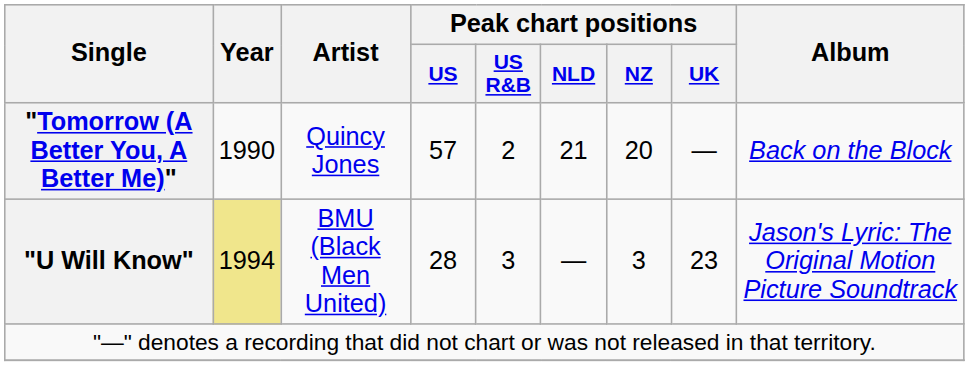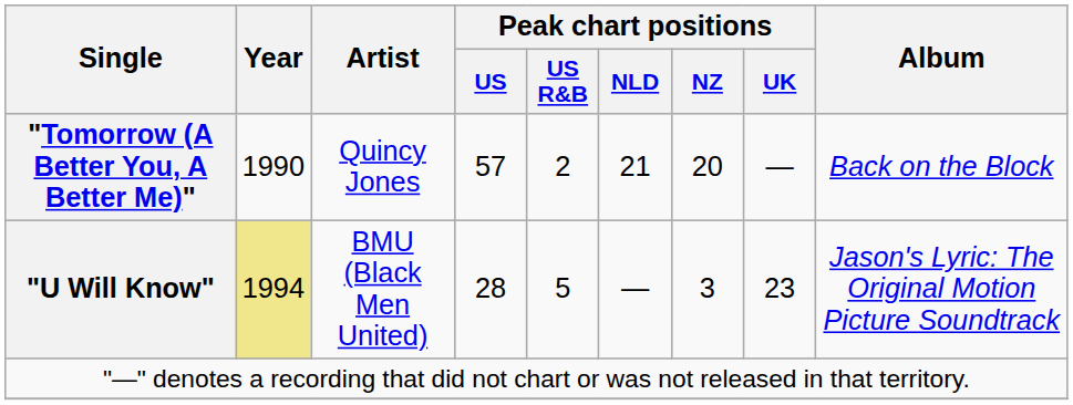"U Will Know" | Peak chart positions / US R&B: 3 -> 5
